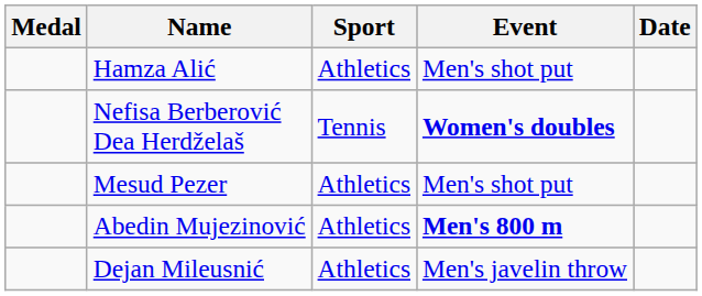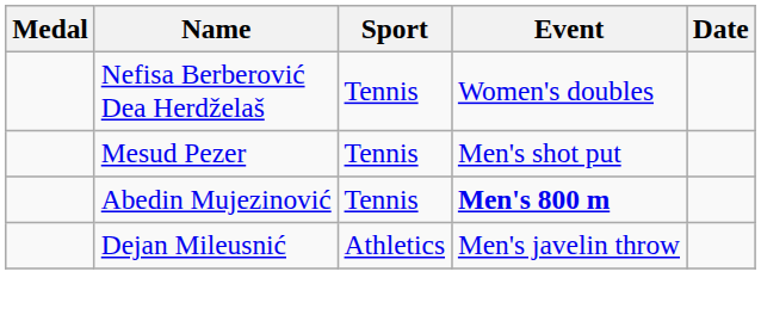- row: Hamza Alić | Athletics | Men's shot put
Nefisa Berberović Dea Herdželaš | Event: bold -> normal
Mesud Pezer | Sport: Athletics -> Tennis
Abedin Mujezinović | Sport: Athletics -> Tennis
